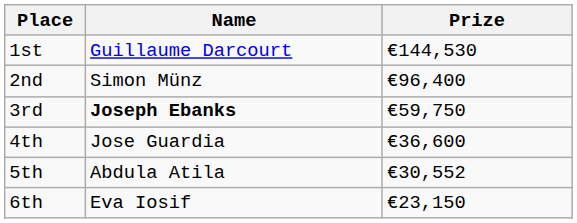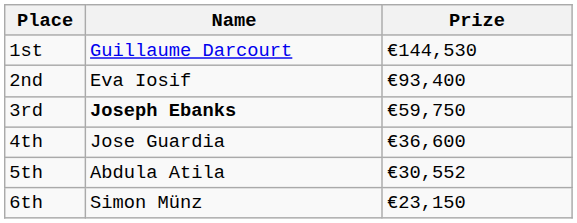2nd | Name: Simon Münz -> Eva Iosif
2nd | Prize: €96,400 -> €93,400
6th | Name: Eva Iosif -> Simon Münz
